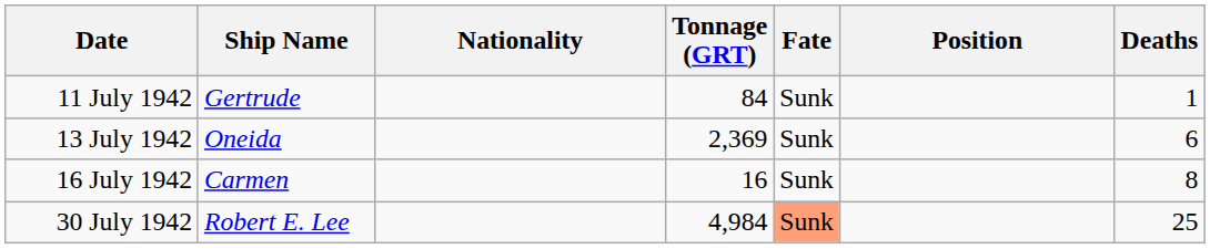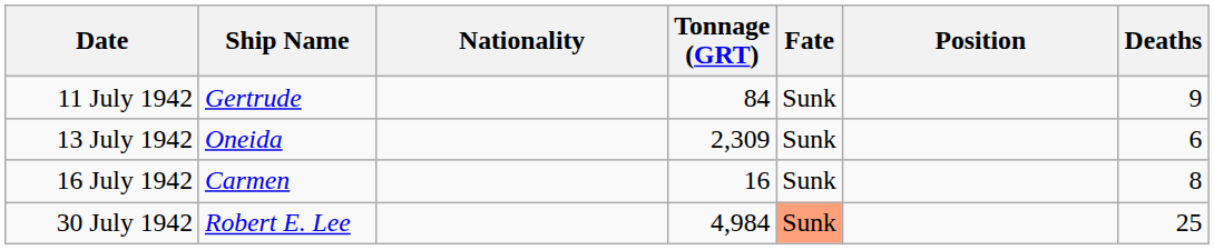11 July 1942 | Deaths: 1 -> 9
13 July 1942 | Tonnage (GRT): 2,369 -> 2,309
